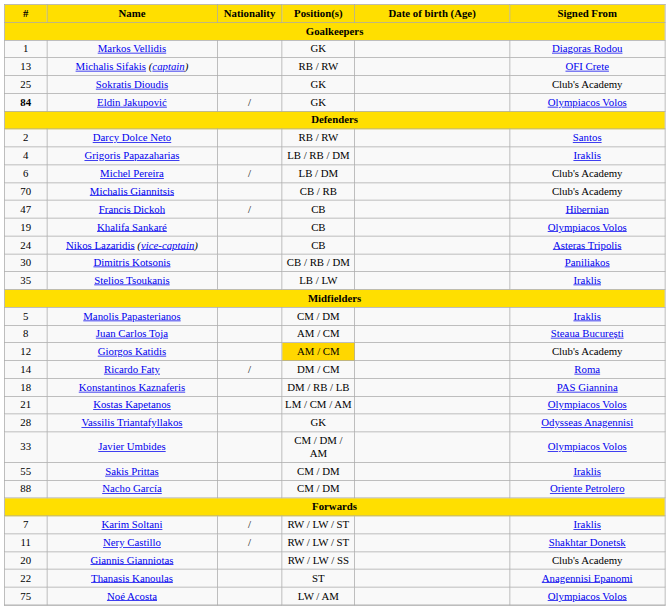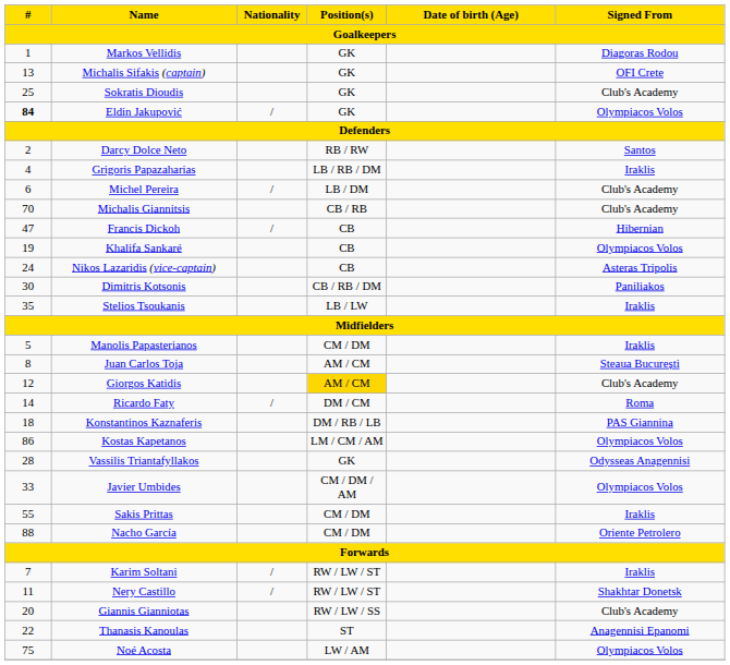Michalis Sifakis (captain) | Position(s): RB / RW -> GK
Kostas Kapetanos | #: 21 -> 86
